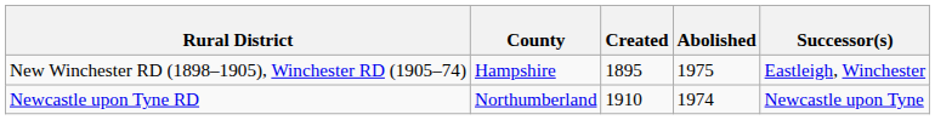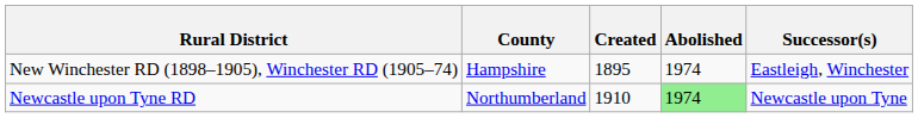New Winchester RD (1898–1905), Winchester RD (1905–74) | Abolished: 1975 -> 1974
Newcastle upon Tyne RD | Abolished: no background -> lightgreen background
